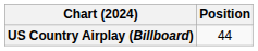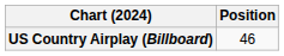US Country Airplay (Billboard) | Position: 44 -> 46
